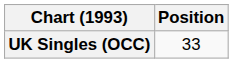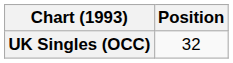UK Singles (OCC) | Position: 33 -> 32
